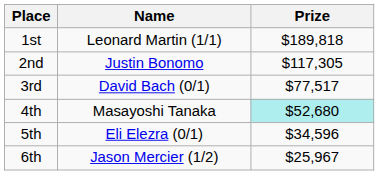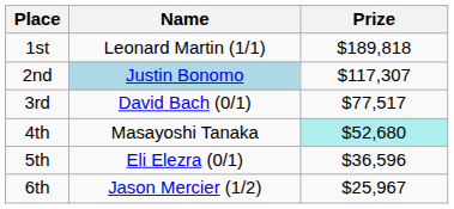2nd | Name: no background -> lightblue background
2nd | Prize: $117,305 -> $117,307
5th | Prize: $34,596 -> $36,596
